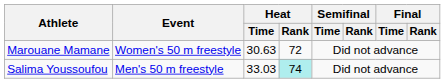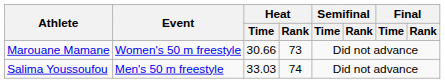Marouane Mamane | Heat / Time: 30.63 -> 30.66
Marouane Mamane | Heat / Rank: 72 -> 73
Salima Youssoufou | Heat / Rank: paleturquoise background -> no background
